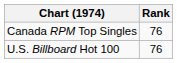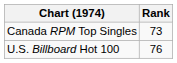Canada RPM Top Singles | Rank: 76 -> 73
